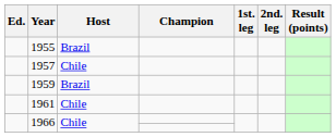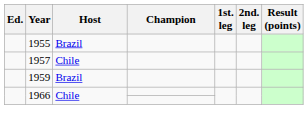- row: 1961 | Chile
